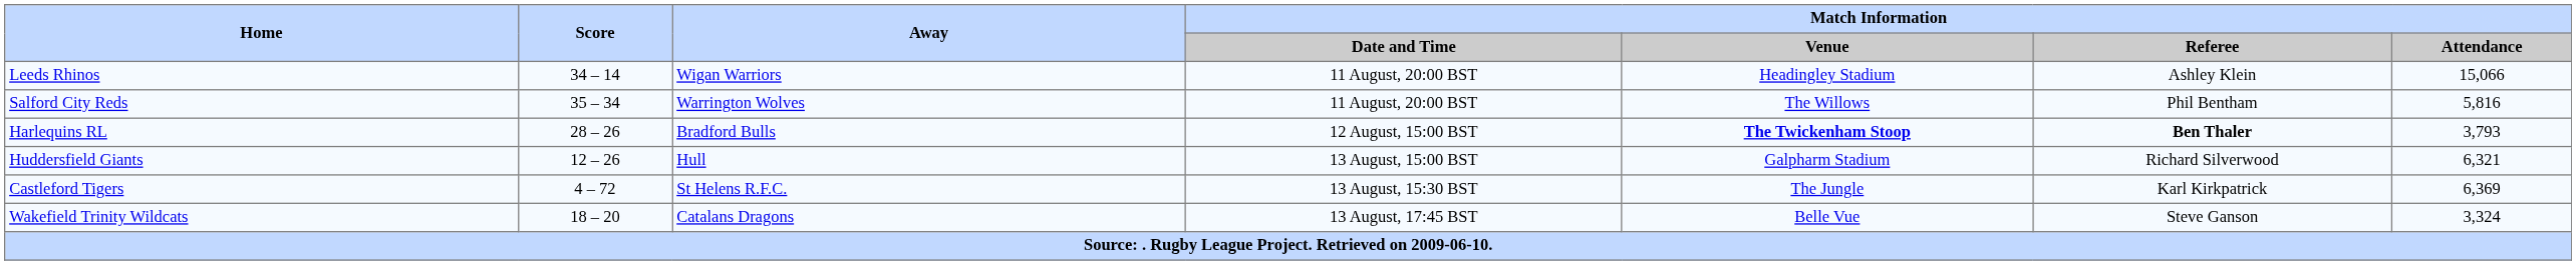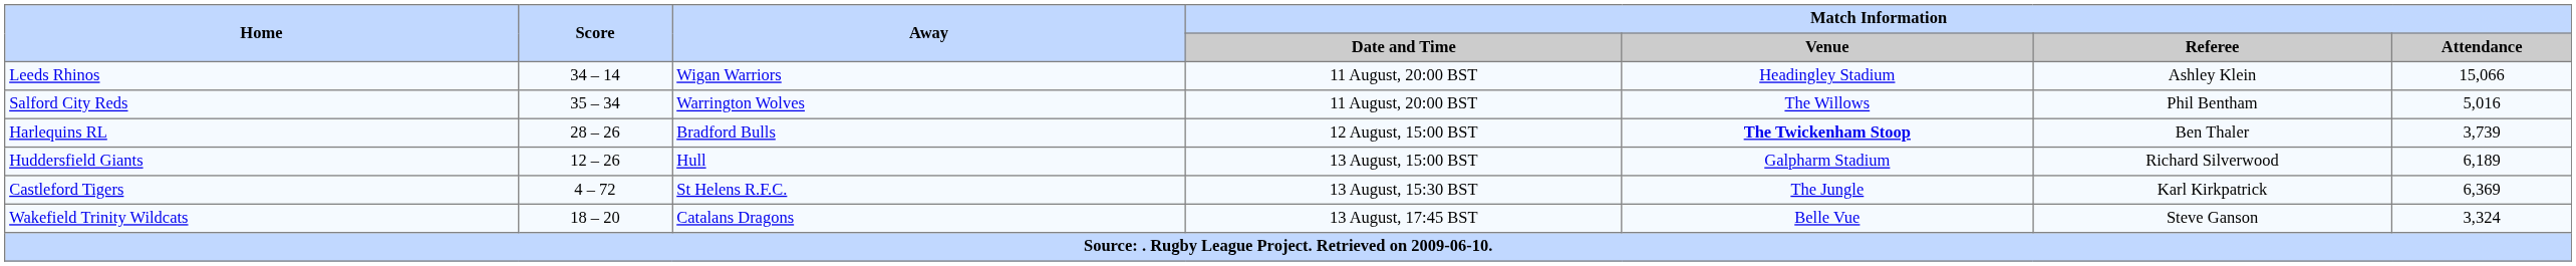Salford City Reds | Match Information / Attendance: 5,816 -> 5,016
Harlequins RL | Match Information / Referee: bold -> normal
Harlequins RL | Match Information / Attendance: 3,793 -> 3,739
Huddersfield Giants | Match Information / Attendance: 6,321 -> 6,189
